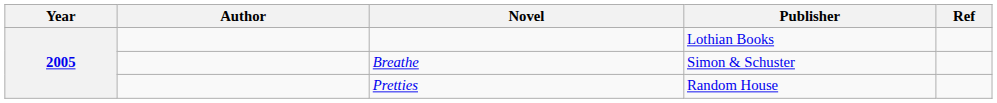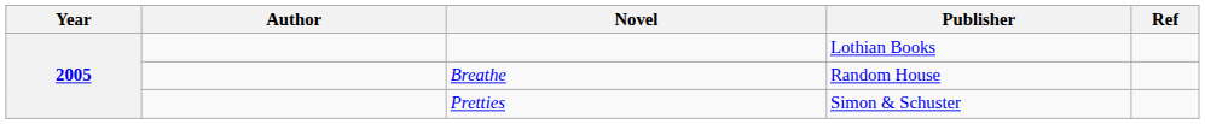Breathe | Publisher: Simon & Schuster -> Random House
Pretties | Publisher: Random House -> Simon & Schuster
